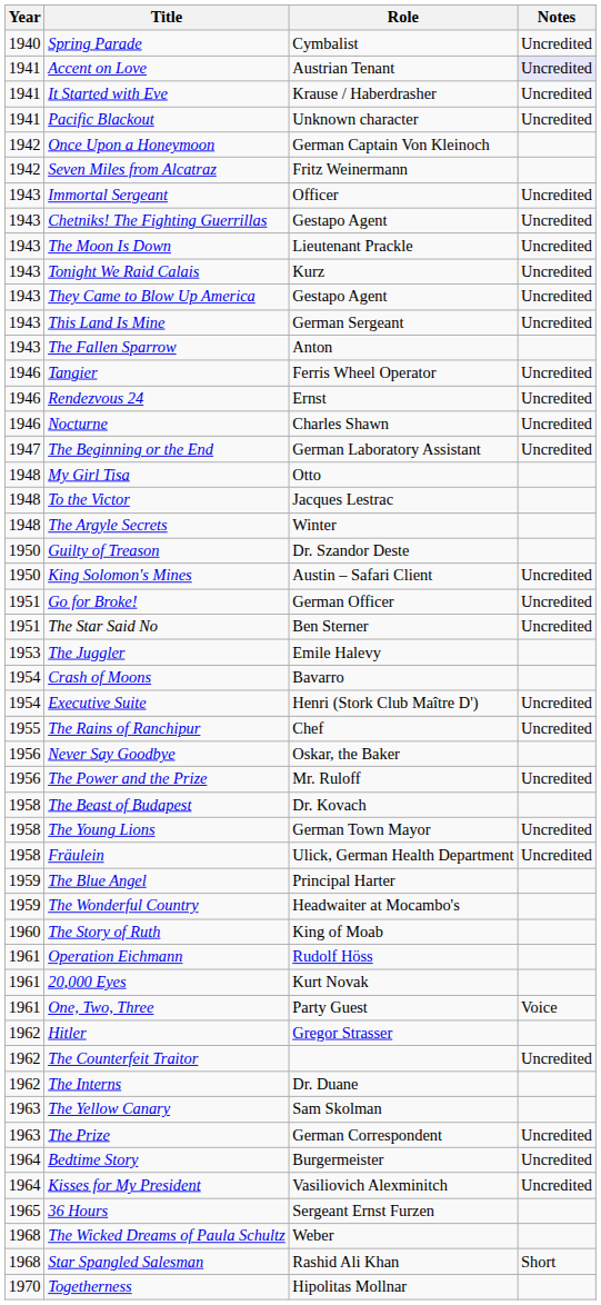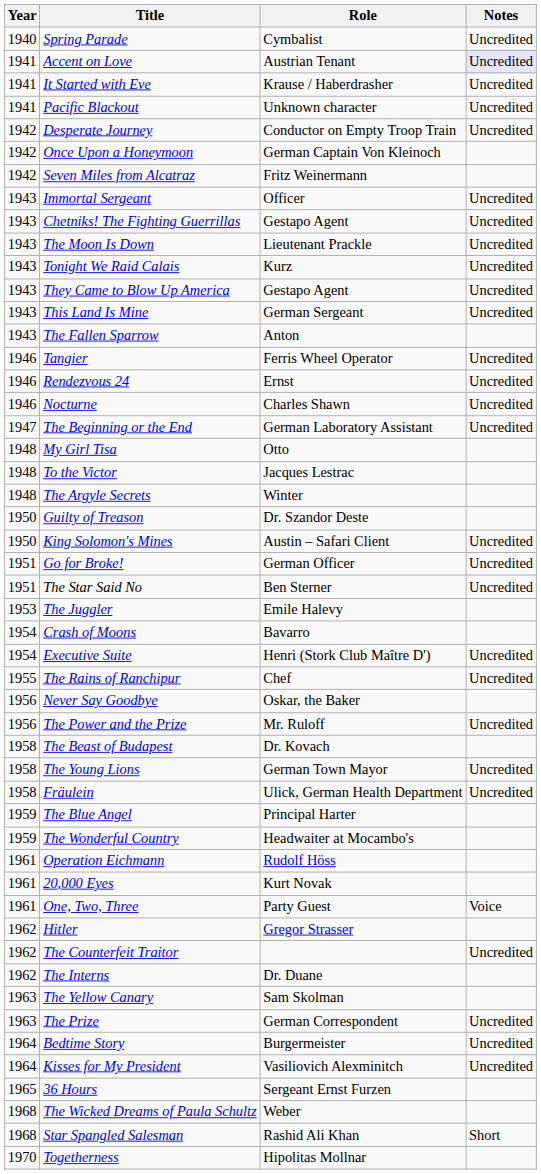+ row: 1942 | Desperate Journey | Conductor on Empty Troop Train | Uncredited
- row: 1960 | The Story of Ruth | King of Moab
